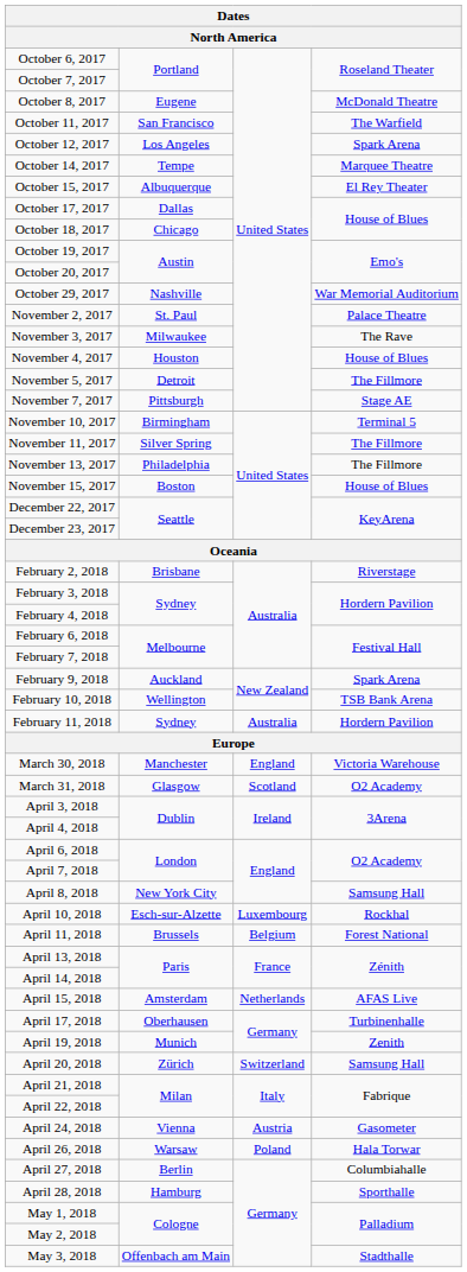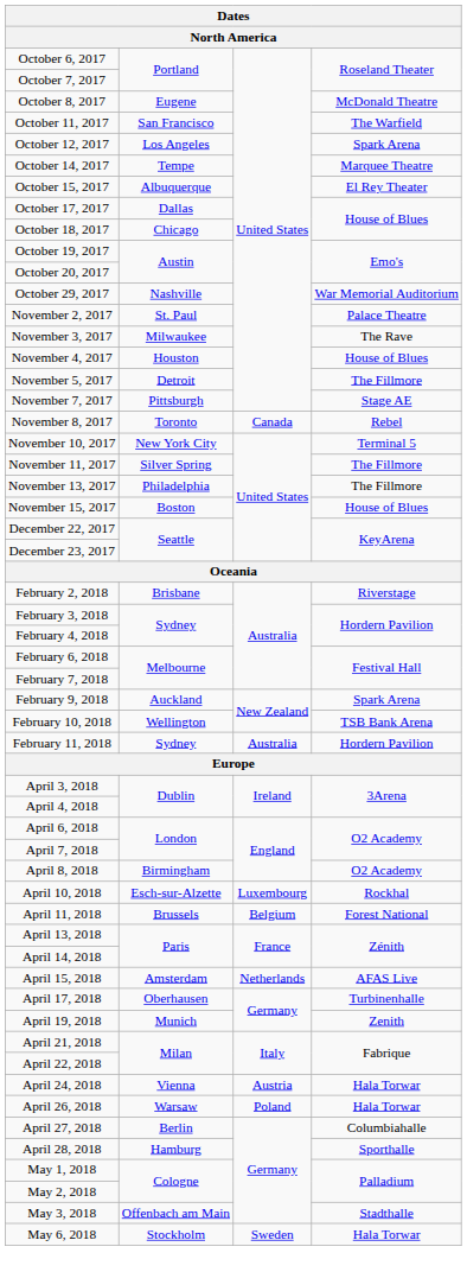+ row: November 8, 2017 | Toronto | Canada | Rebel
November 10, 2017 | column 2: Birmingham -> New York City
- row: March 30, 2018 | Manchester | England | Victoria Warehouse
- row: March 31, 2018 | Glasgow | Scotland | O2 Academy
April 8, 2018 | column 2: New York City -> Birmingham
April 8, 2018 | column 4: Samsung Hall -> O2 Academy
- row: April 20, 2018 | Zürich | Switzerland | Samsung Hall
April 24, 2018 | column 4: Gasometer -> Hala Torwar
+ row: May 6, 2018 | Stockholm | Sweden | Hala Torwar
